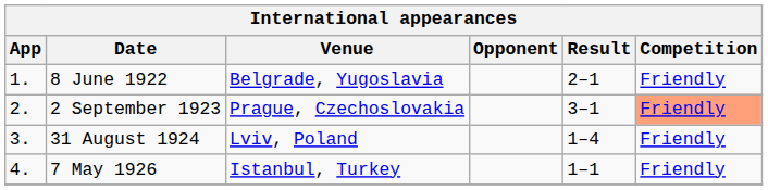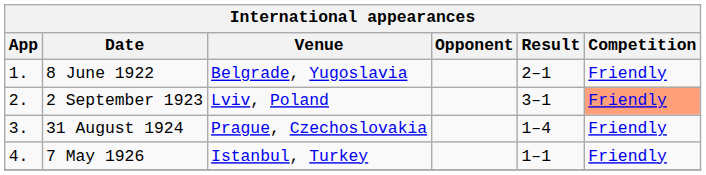2 September 1923 | Venue: Prague, Czechoslovakia -> Lviv, Poland
31 August 1924 | Venue: Lviv, Poland -> Prague, Czechoslovakia
